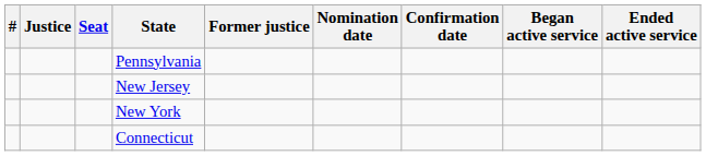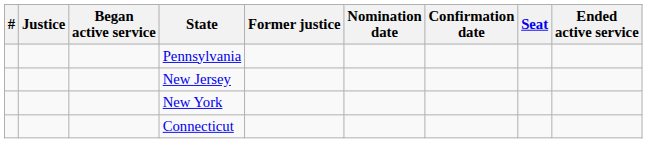columns swapped: Seat <-> Began active service
